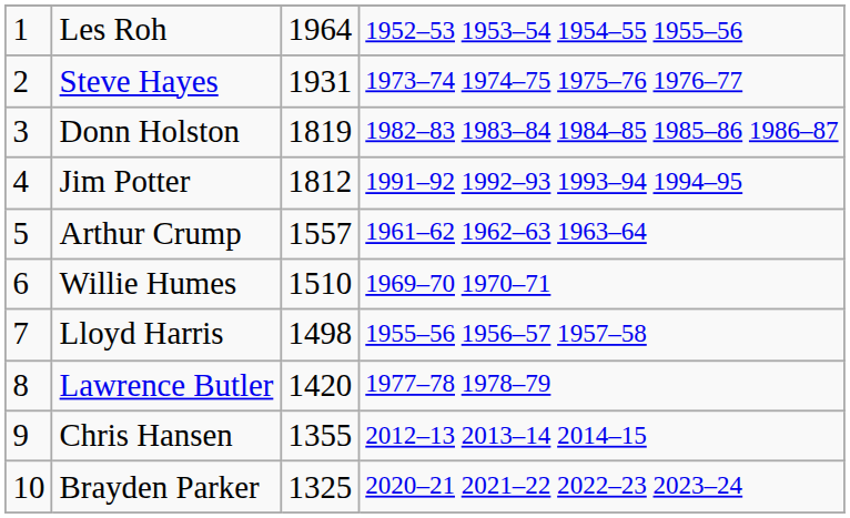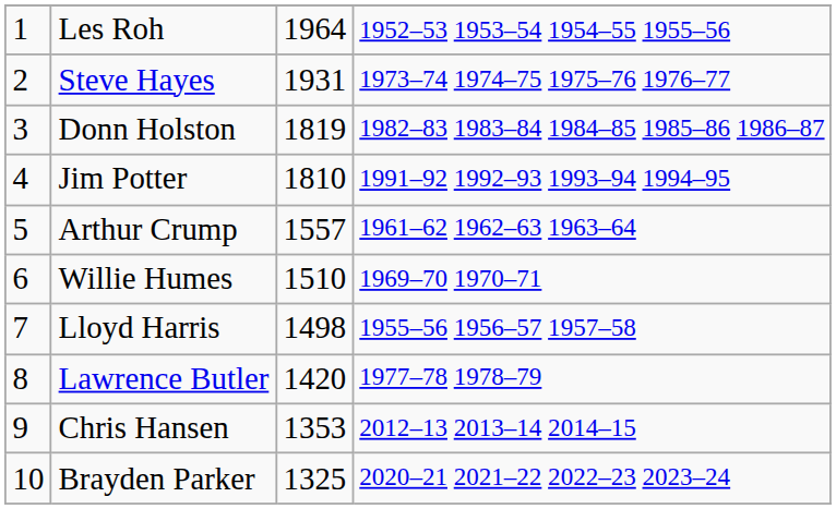Jim Potter | column 3: 1812 -> 1810
Chris Hansen | column 3: 1355 -> 1353
